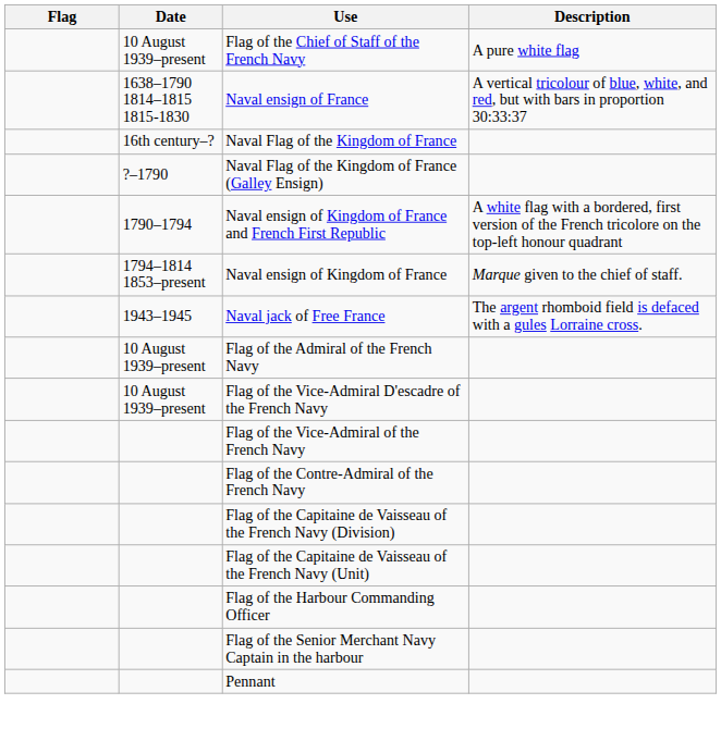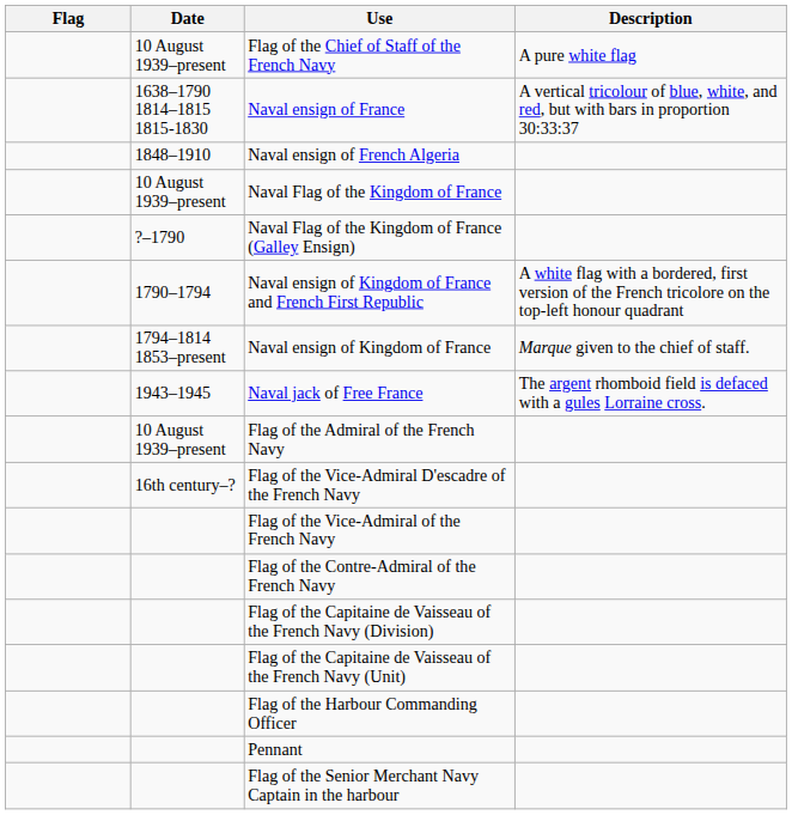+ row: 1848–1910 | Naval ensign of French Algeria
Naval Flag of the Kingdom of France | Date: 16th century–? -> 10 August 1939–present
Flag of the Vice-Admiral D'escadre of the French Navy | Date: 10 August 1939–present -> 16th century–?
rows swapped: Flag of the Senior Merchant Navy Captain in the harbour <-> Pennant
